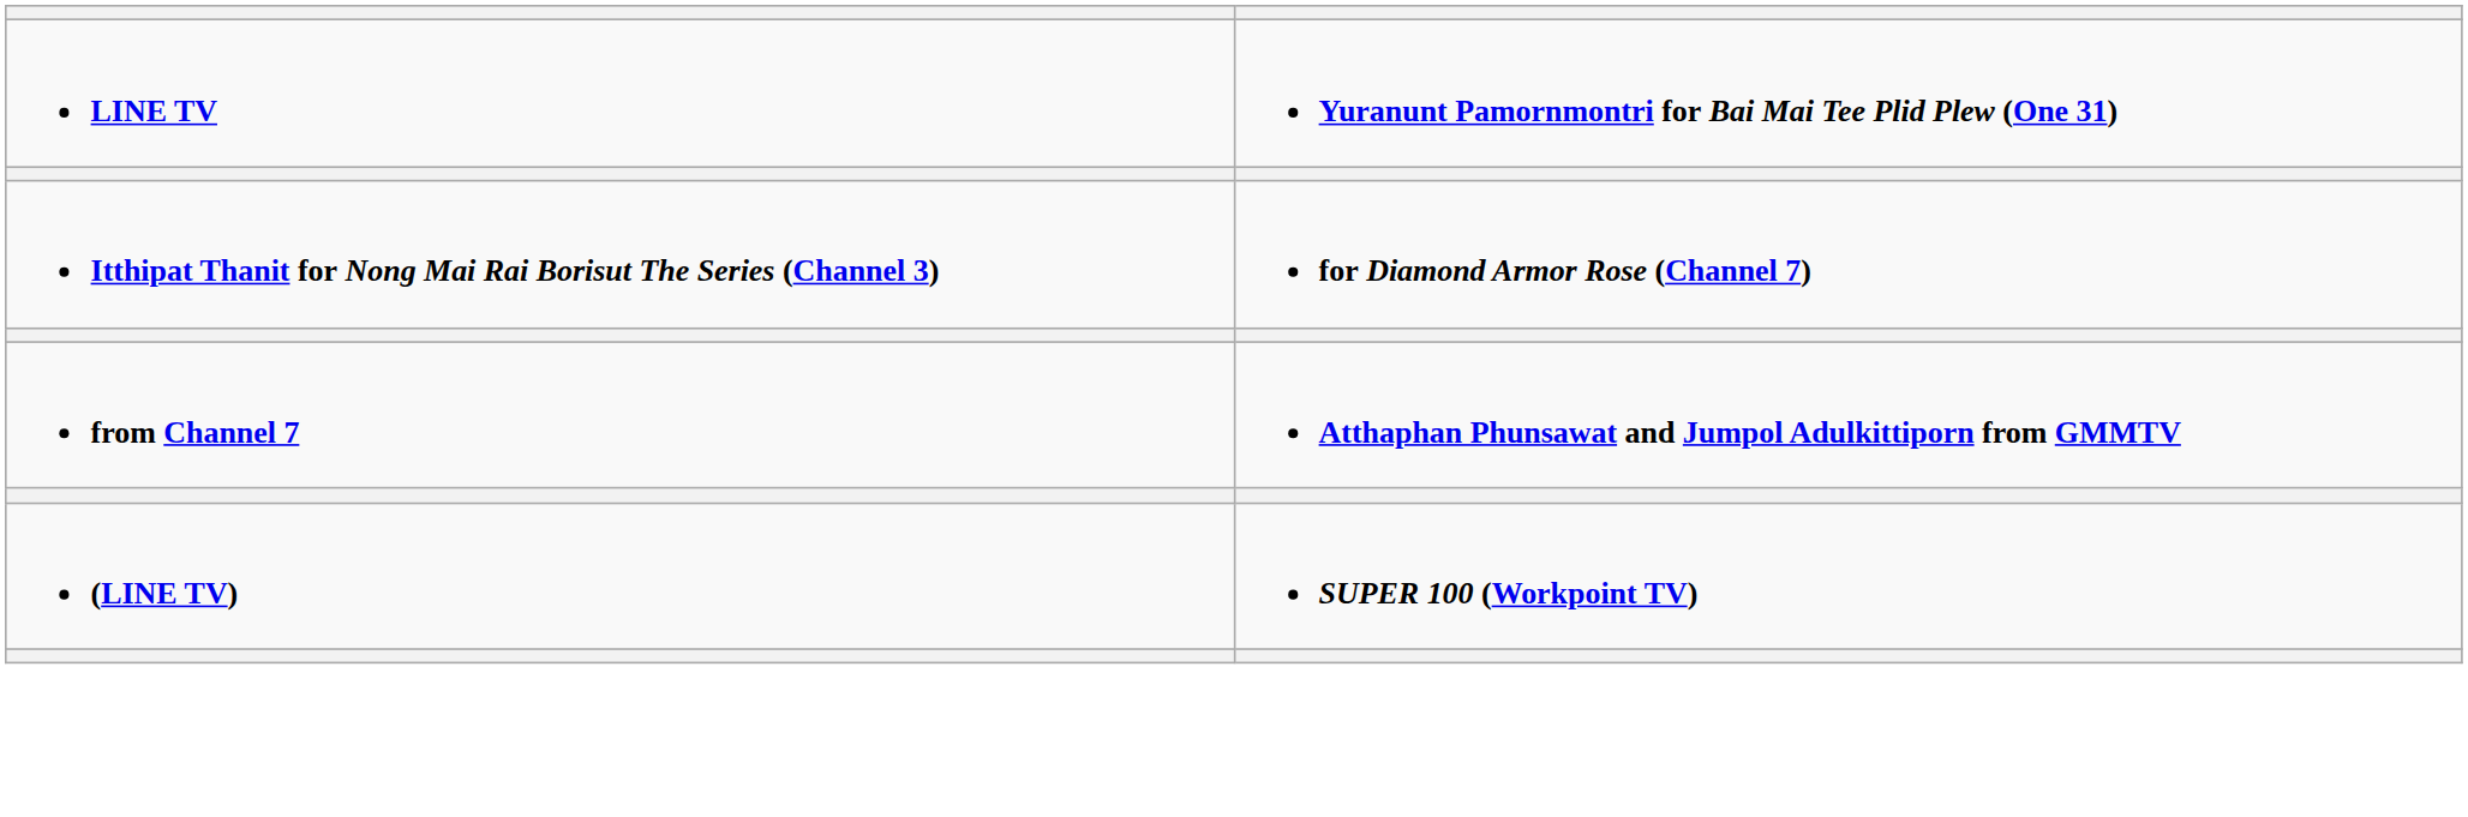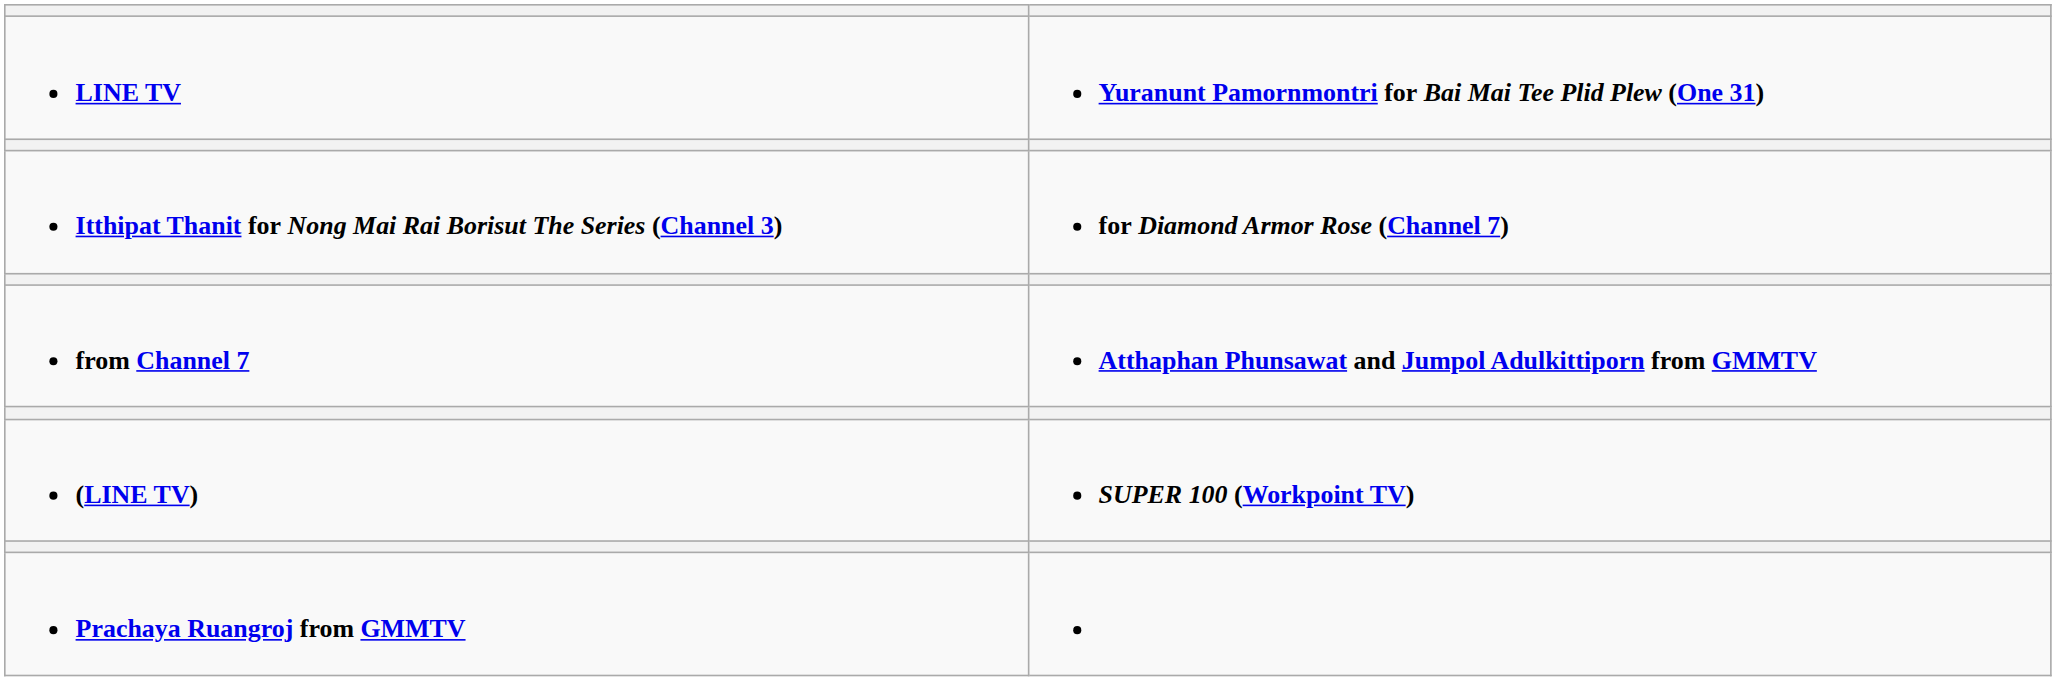+ row: Prachaya Ruangroj from GMMTV
